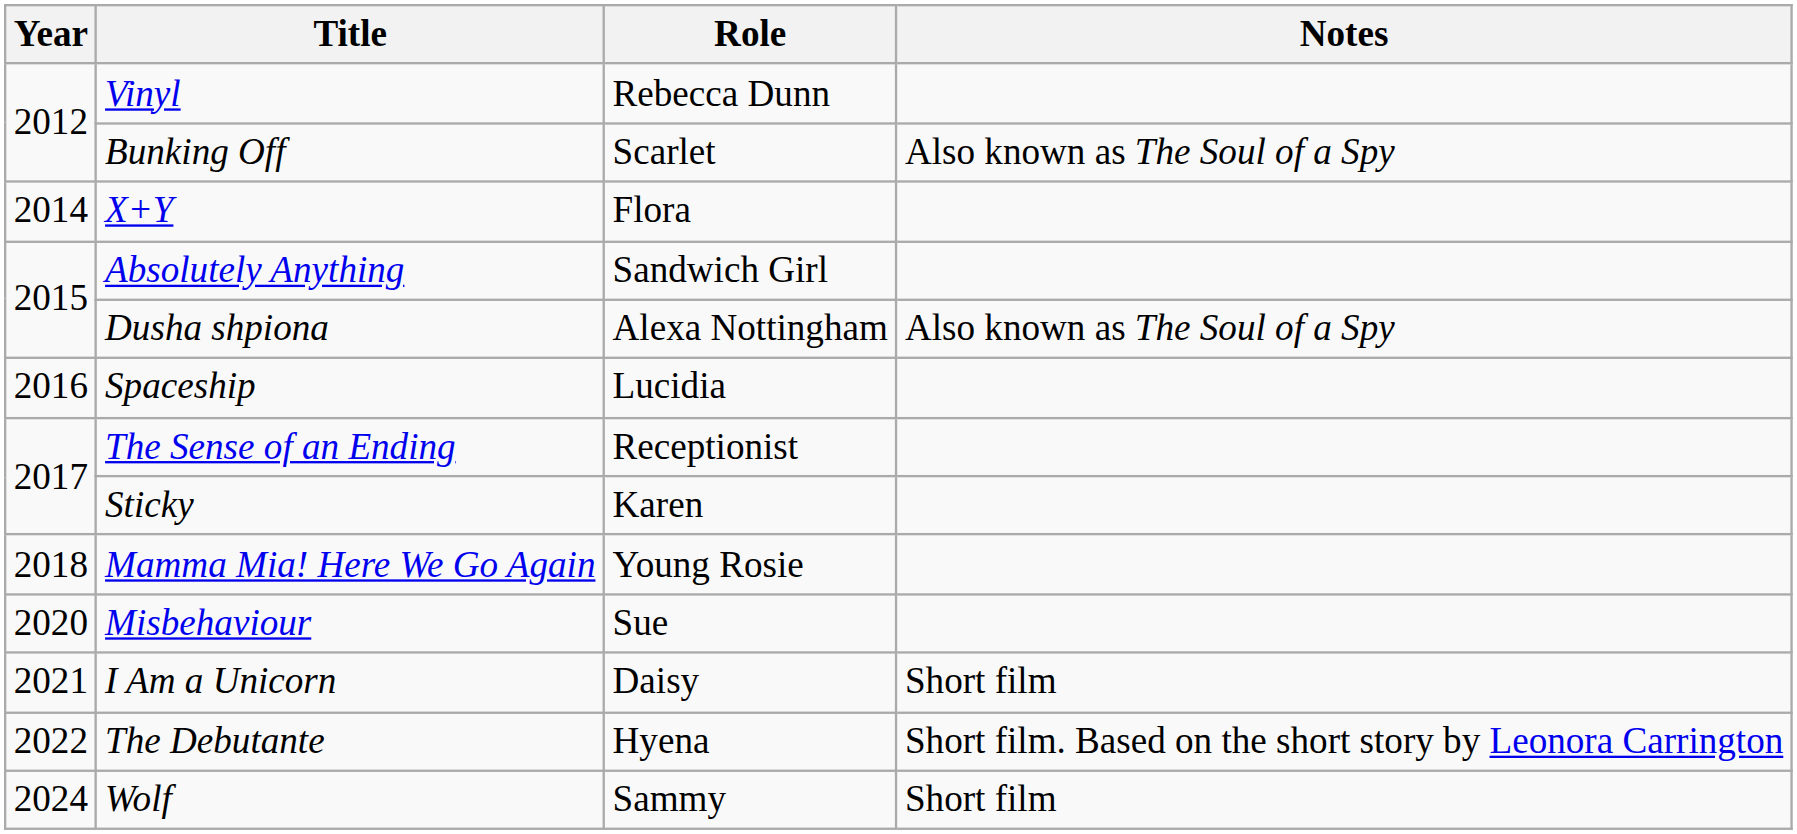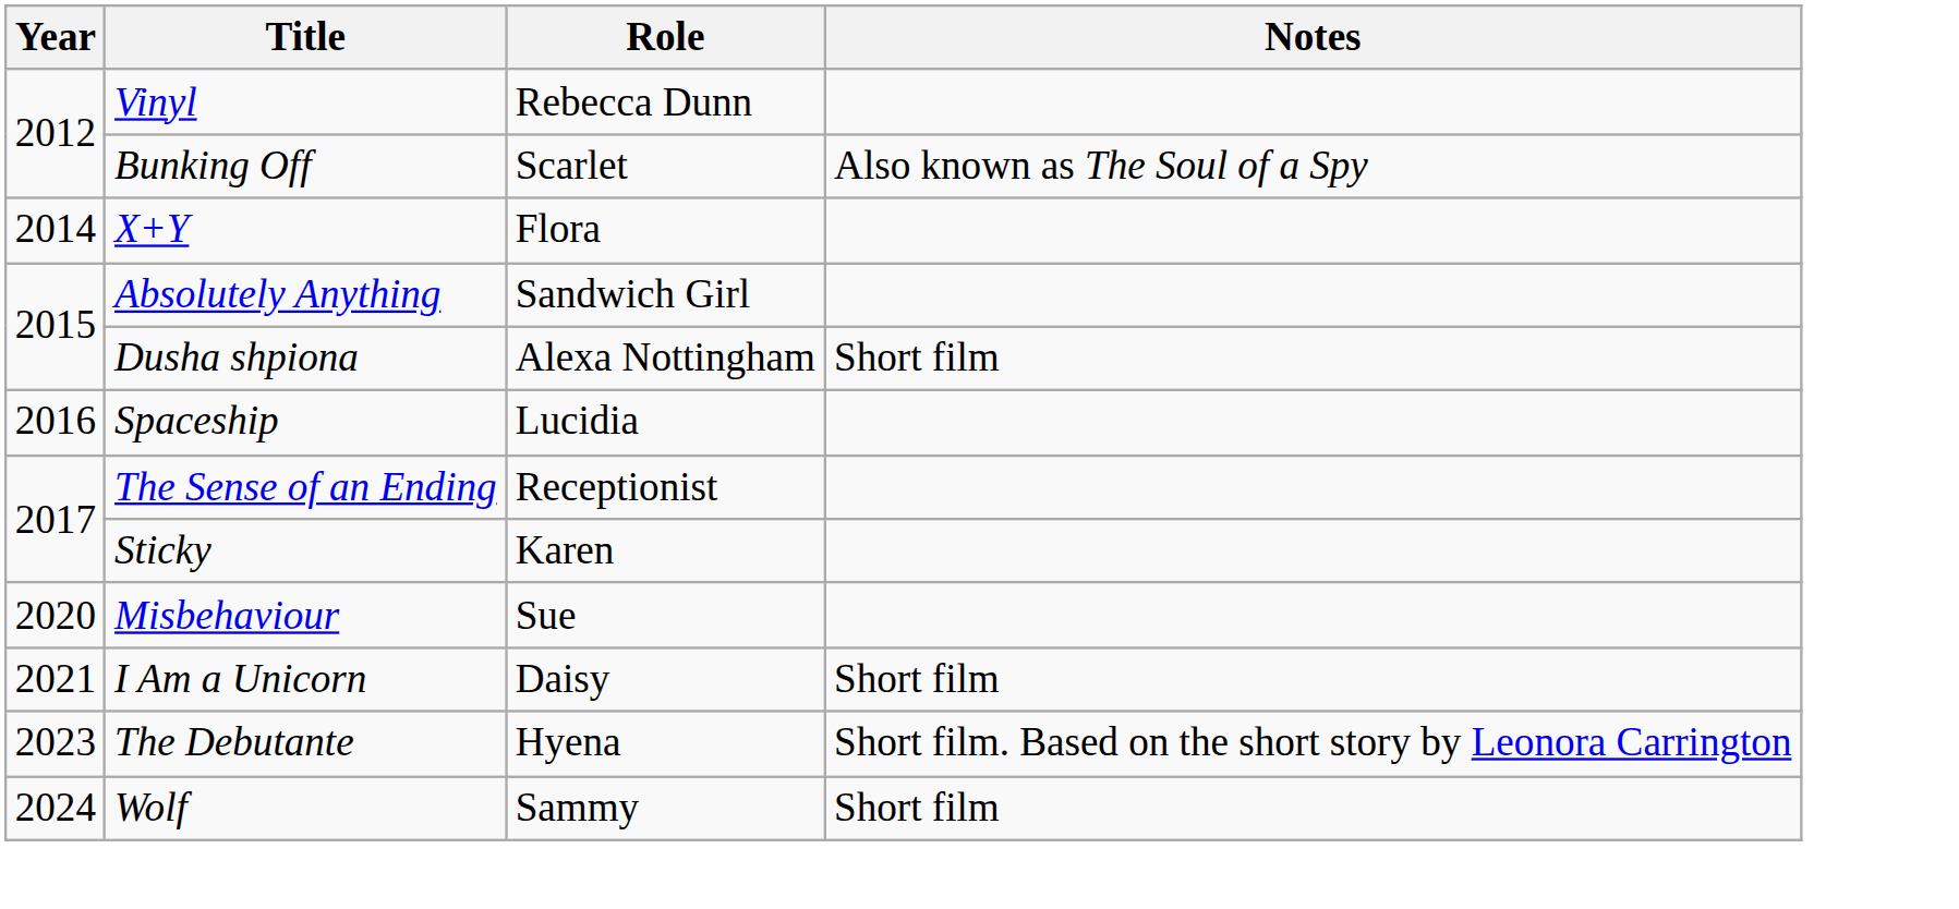Dusha shpiona | Notes: Also known as The Soul of a Spy -> Short film
- row: 2018 | Mamma Mia! Here We Go Again | Young Rosie
The Debutante | Year: 2022 -> 2023
